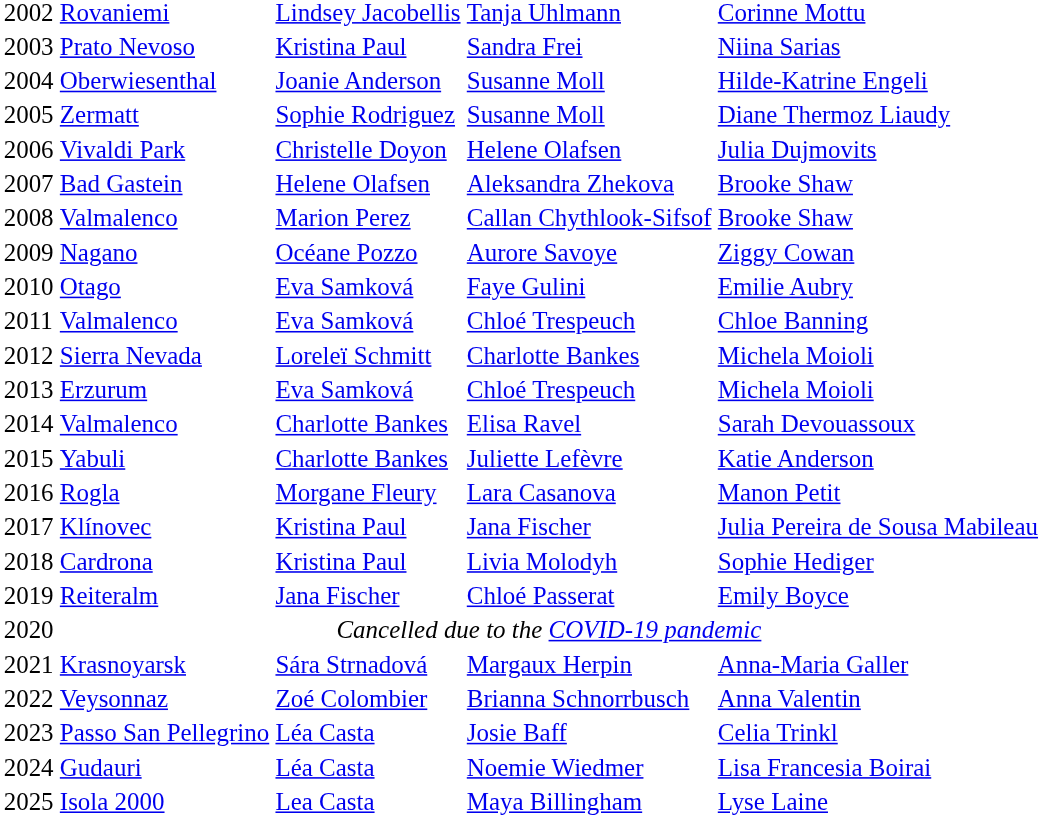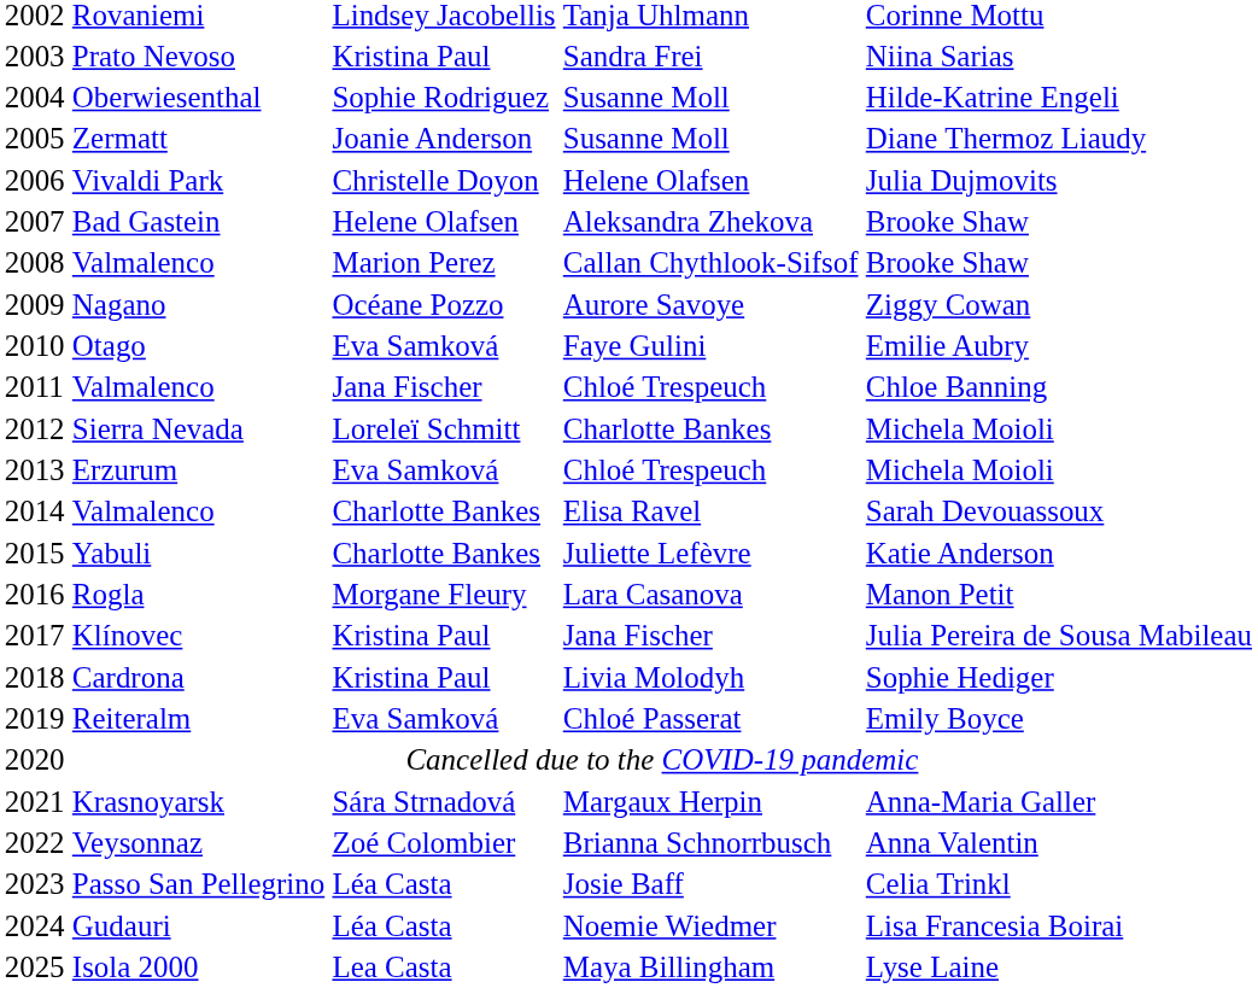Oberwiesenthal | column 3: Joanie Anderson -> Sophie Rodriguez
Zermatt | column 3: Sophie Rodriguez -> Joanie Anderson
Valmalenco / Chloé Trespeuch | column 3: Eva Samková -> Jana Fischer
Reiteralm | column 3: Jana Fischer -> Eva Samková
